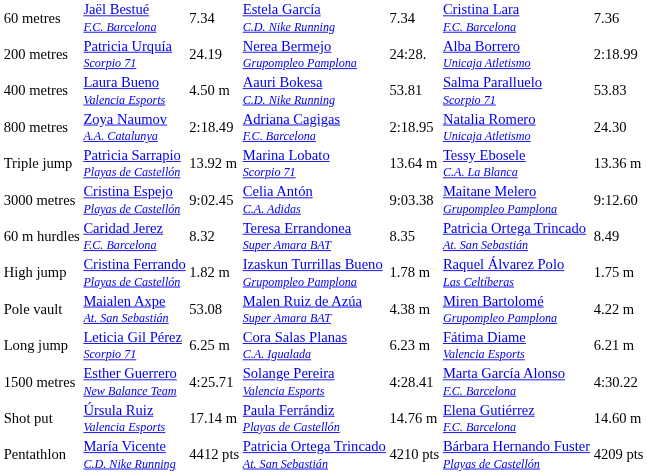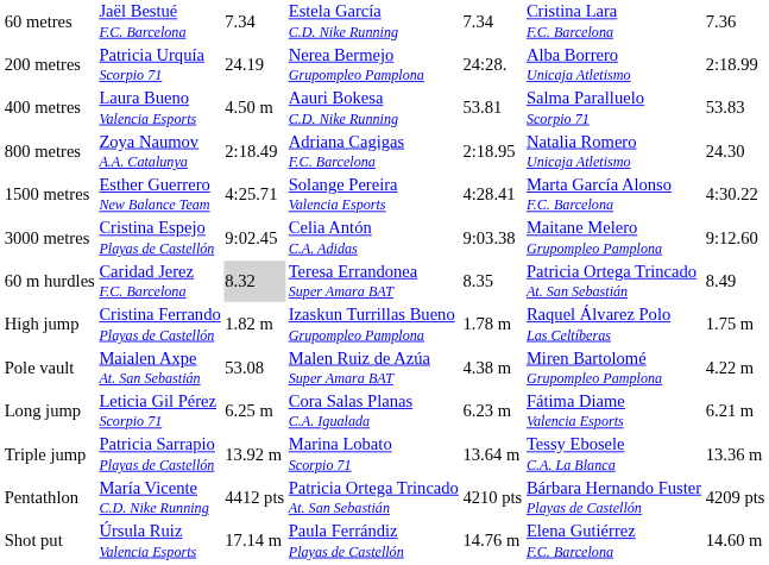rows swapped: 1500 metres <-> Triple jump
60 m hurdles | column 3: no background -> lightgrey background
rows swapped: Shot put <-> Pentathlon
